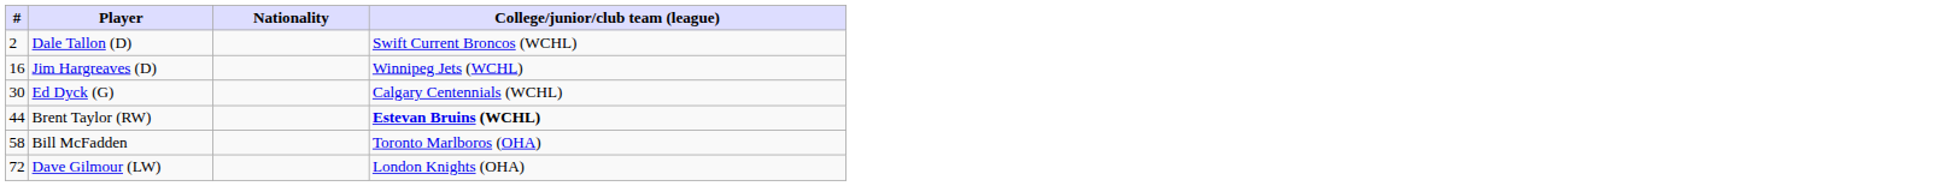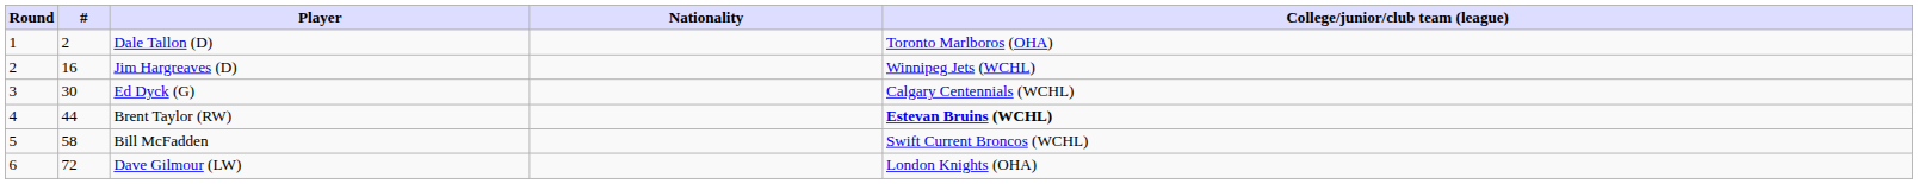+ column: Round | 1 | 2 | 3 | 4 | 5 | 6
Dale Tallon (D) | College/junior/club team (league): Swift Current Broncos (WCHL) -> Toronto Marlboros (OHA)
Bill McFadden | College/junior/club team (league): Toronto Marlboros (OHA) -> Swift Current Broncos (WCHL)
